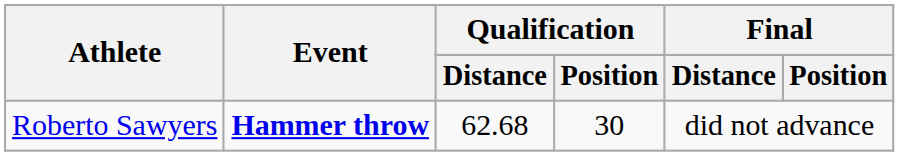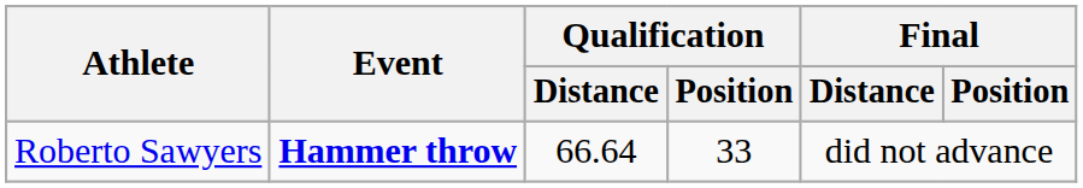Roberto Sawyers | Qualification / Distance: 62.68 -> 66.64
Roberto Sawyers | Qualification / Position: 30 -> 33
